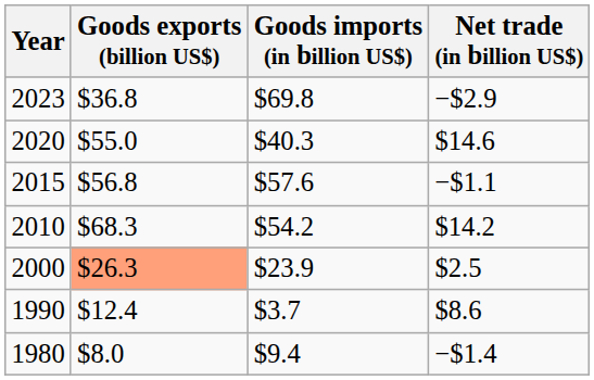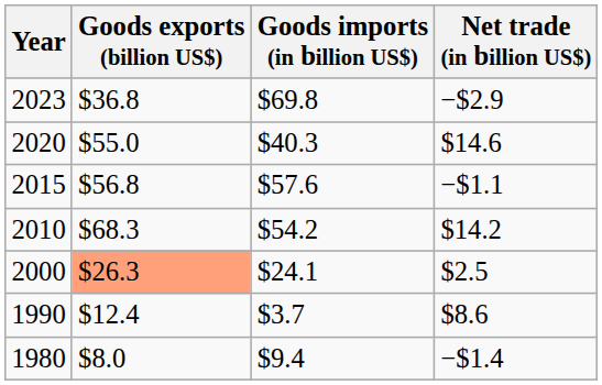2000 | Goods imports (in billion US$): $23.9 -> $24.1
